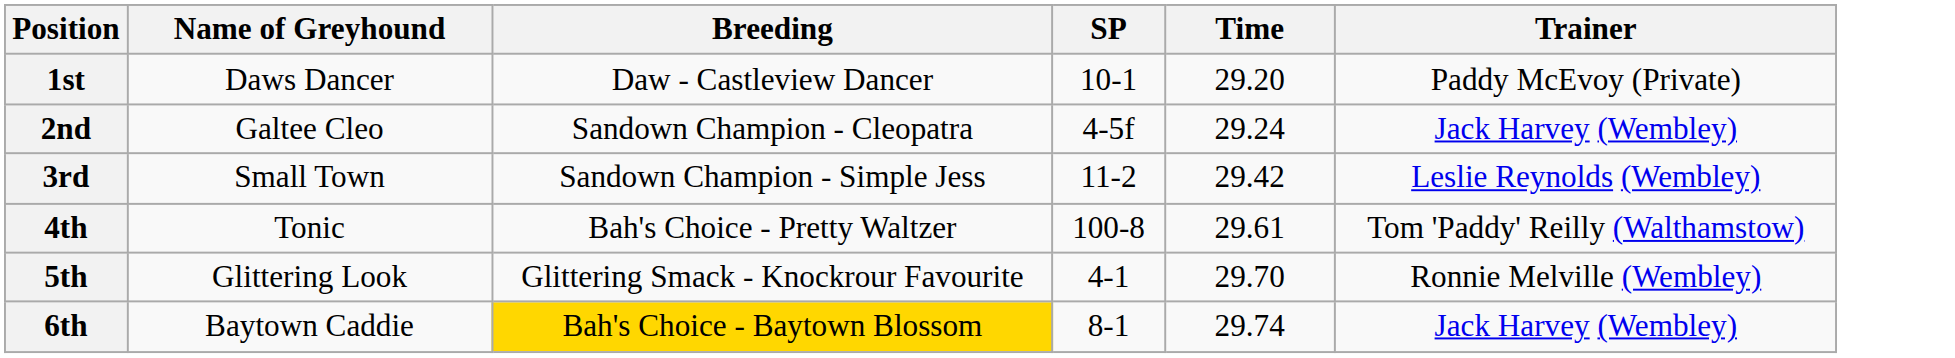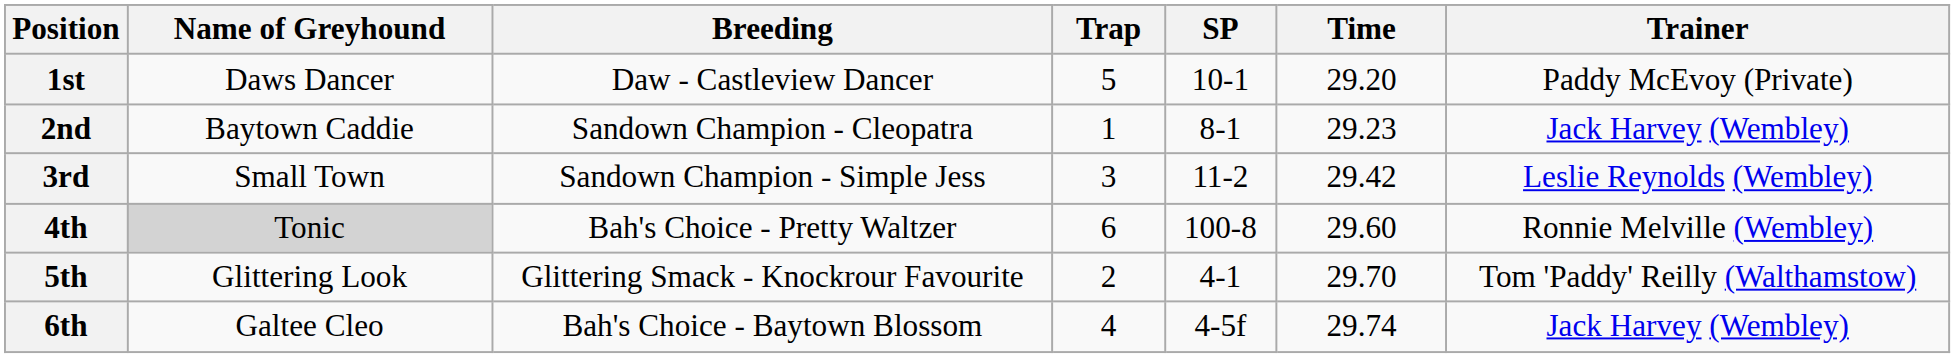+ column: Trap | 5 | 1 | 3 | 6 | 2 | 4
2nd | Name of Greyhound: Galtee Cleo -> Baytown Caddie
2nd | SP: 4-5f -> 8-1
2nd | Time: 29.24 -> 29.23
4th | Name of Greyhound: no background -> lightgrey background
4th | Time: 29.61 -> 29.60
4th | Trainer: Tom 'Paddy' Reilly (Walthamstow) -> Ronnie Melville (Wembley)
5th | Trainer: Ronnie Melville (Wembley) -> Tom 'Paddy' Reilly (Walthamstow)
6th | Name of Greyhound: Baytown Caddie -> Galtee Cleo
6th | Breeding: gold background -> no background
6th | SP: 8-1 -> 4-5f
